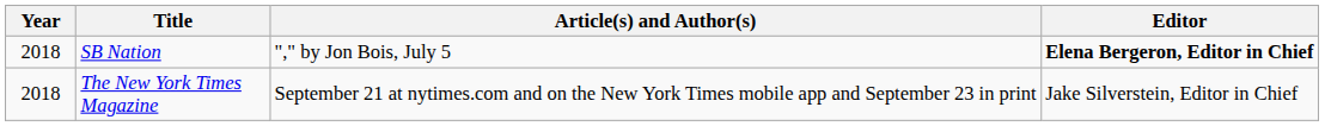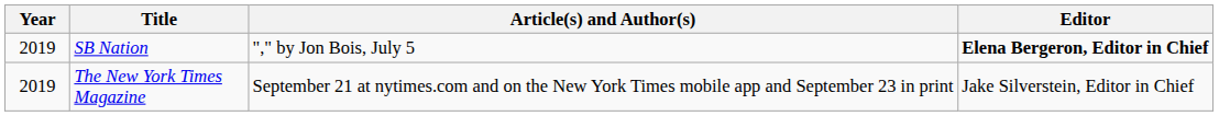SB Nation | Year: 2018 -> 2019
The New York Times Magazine | Year: 2018 -> 2019
